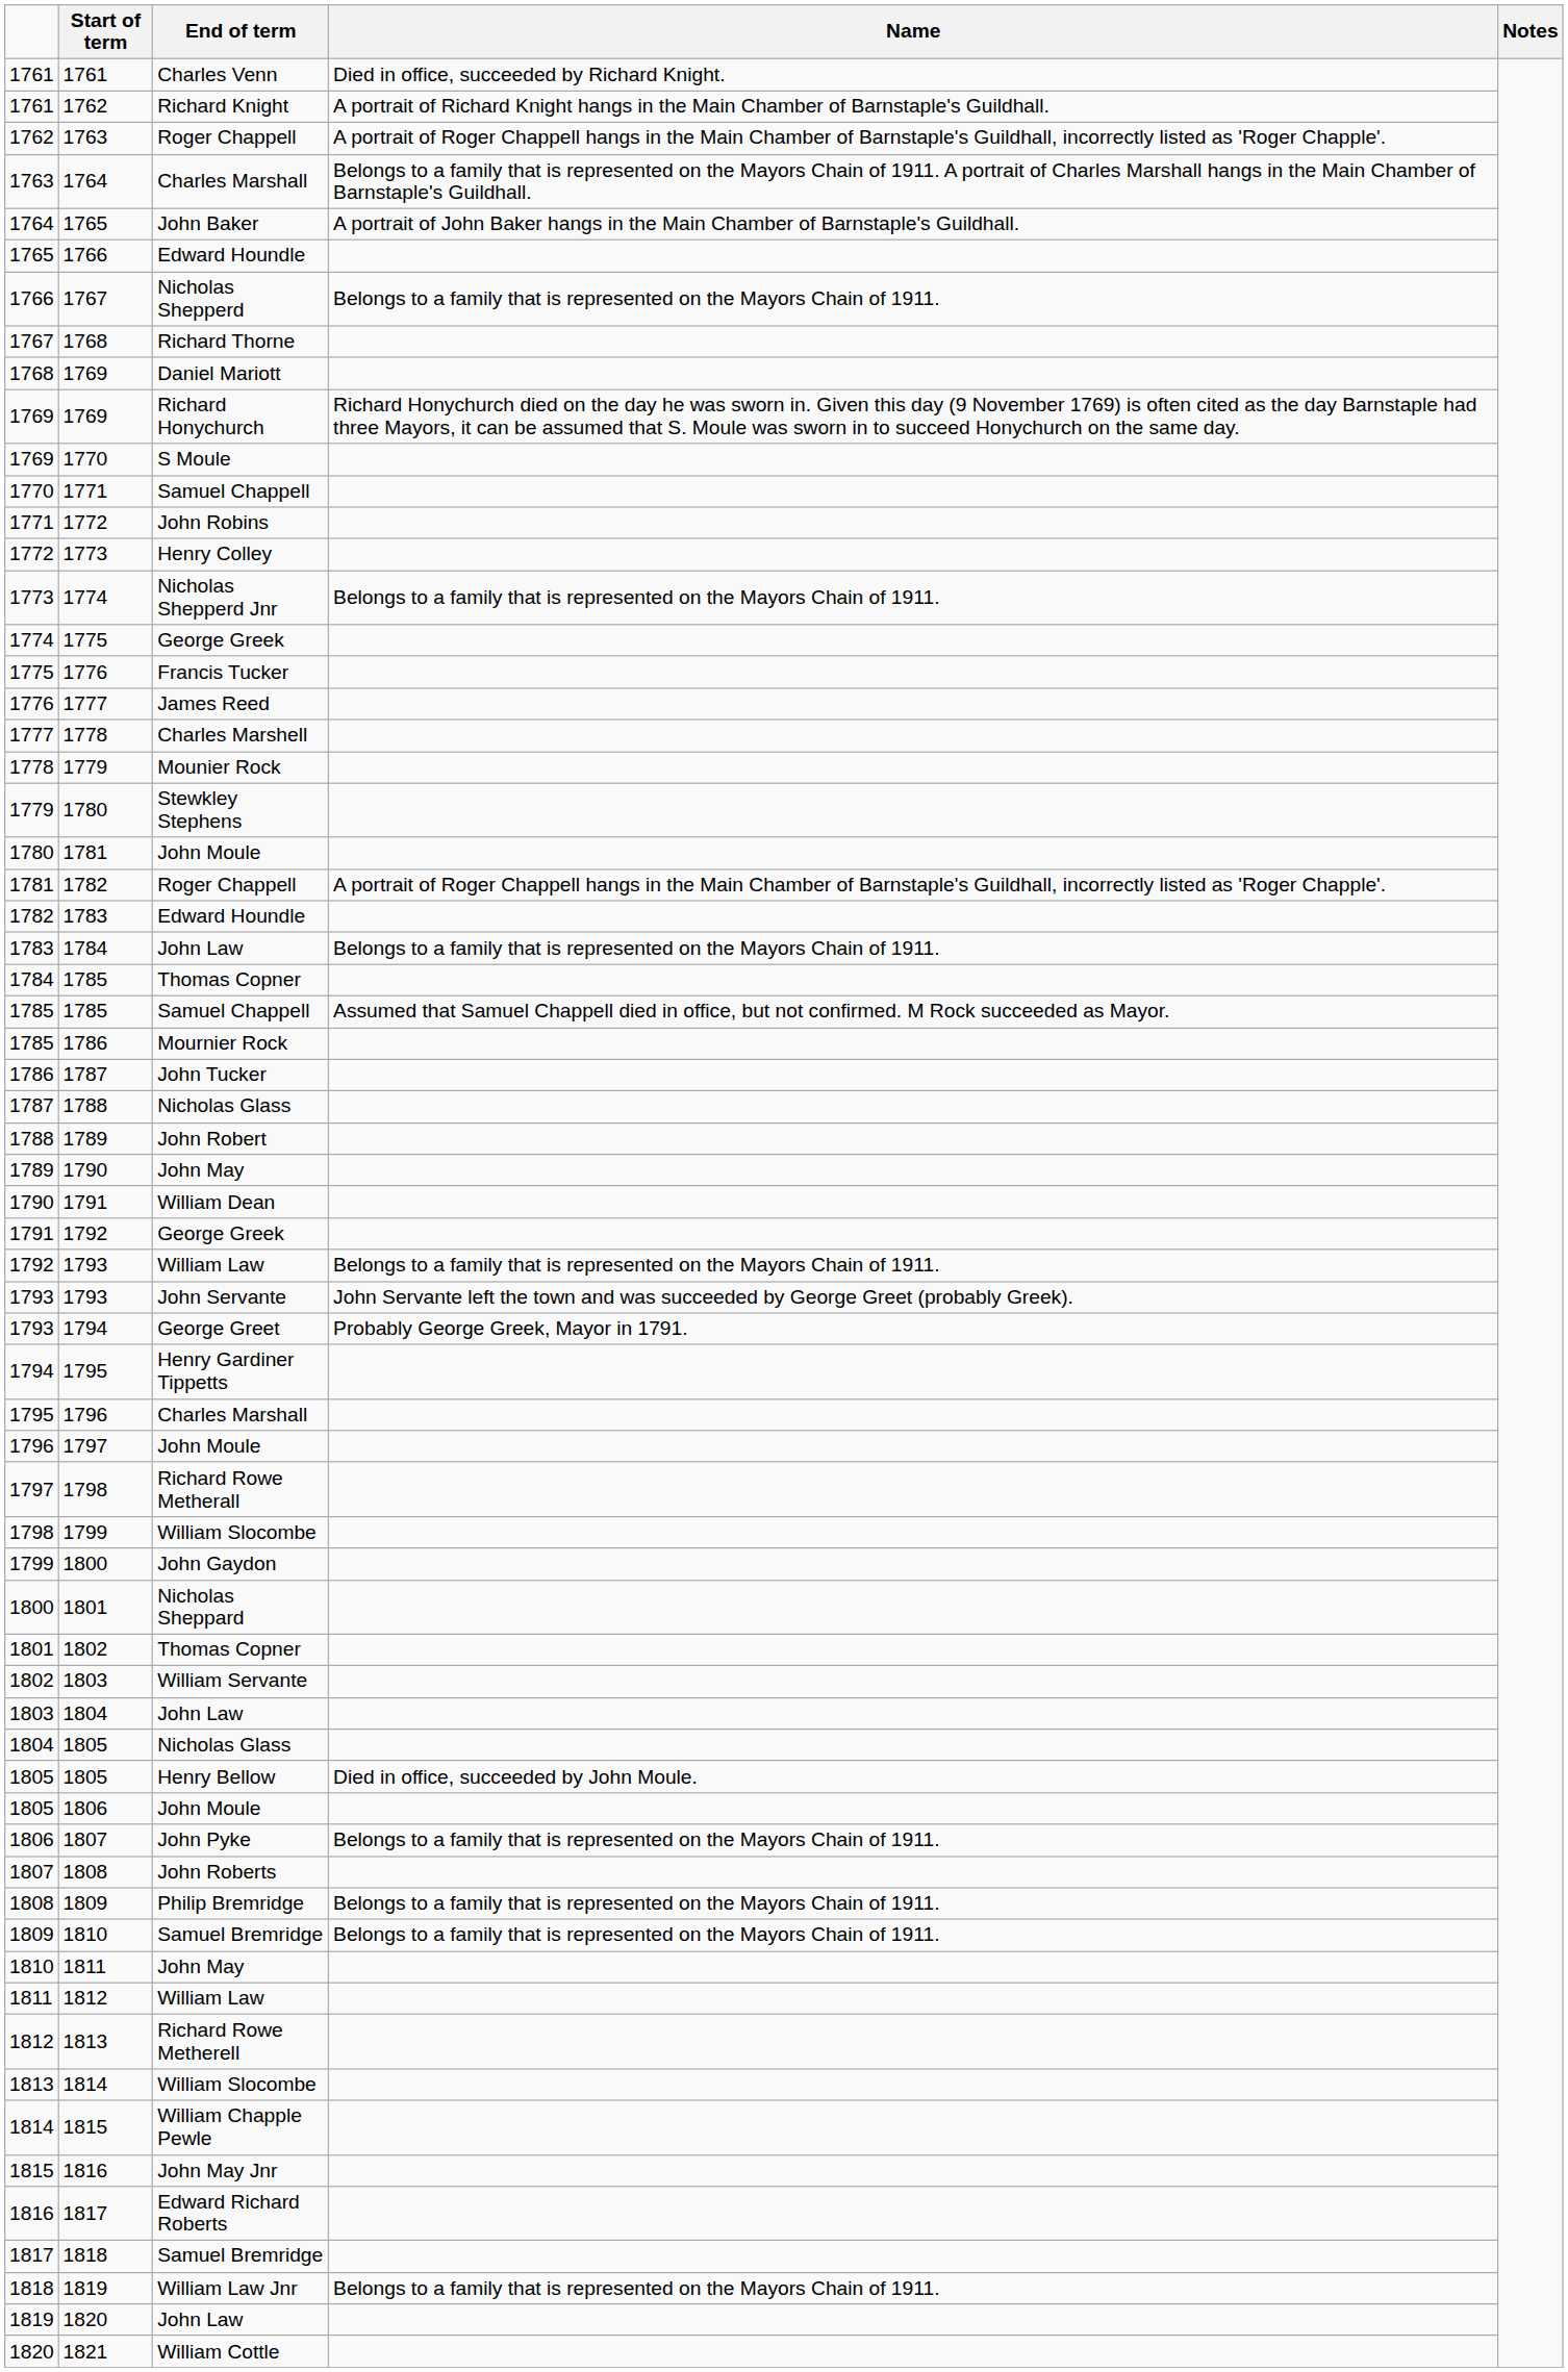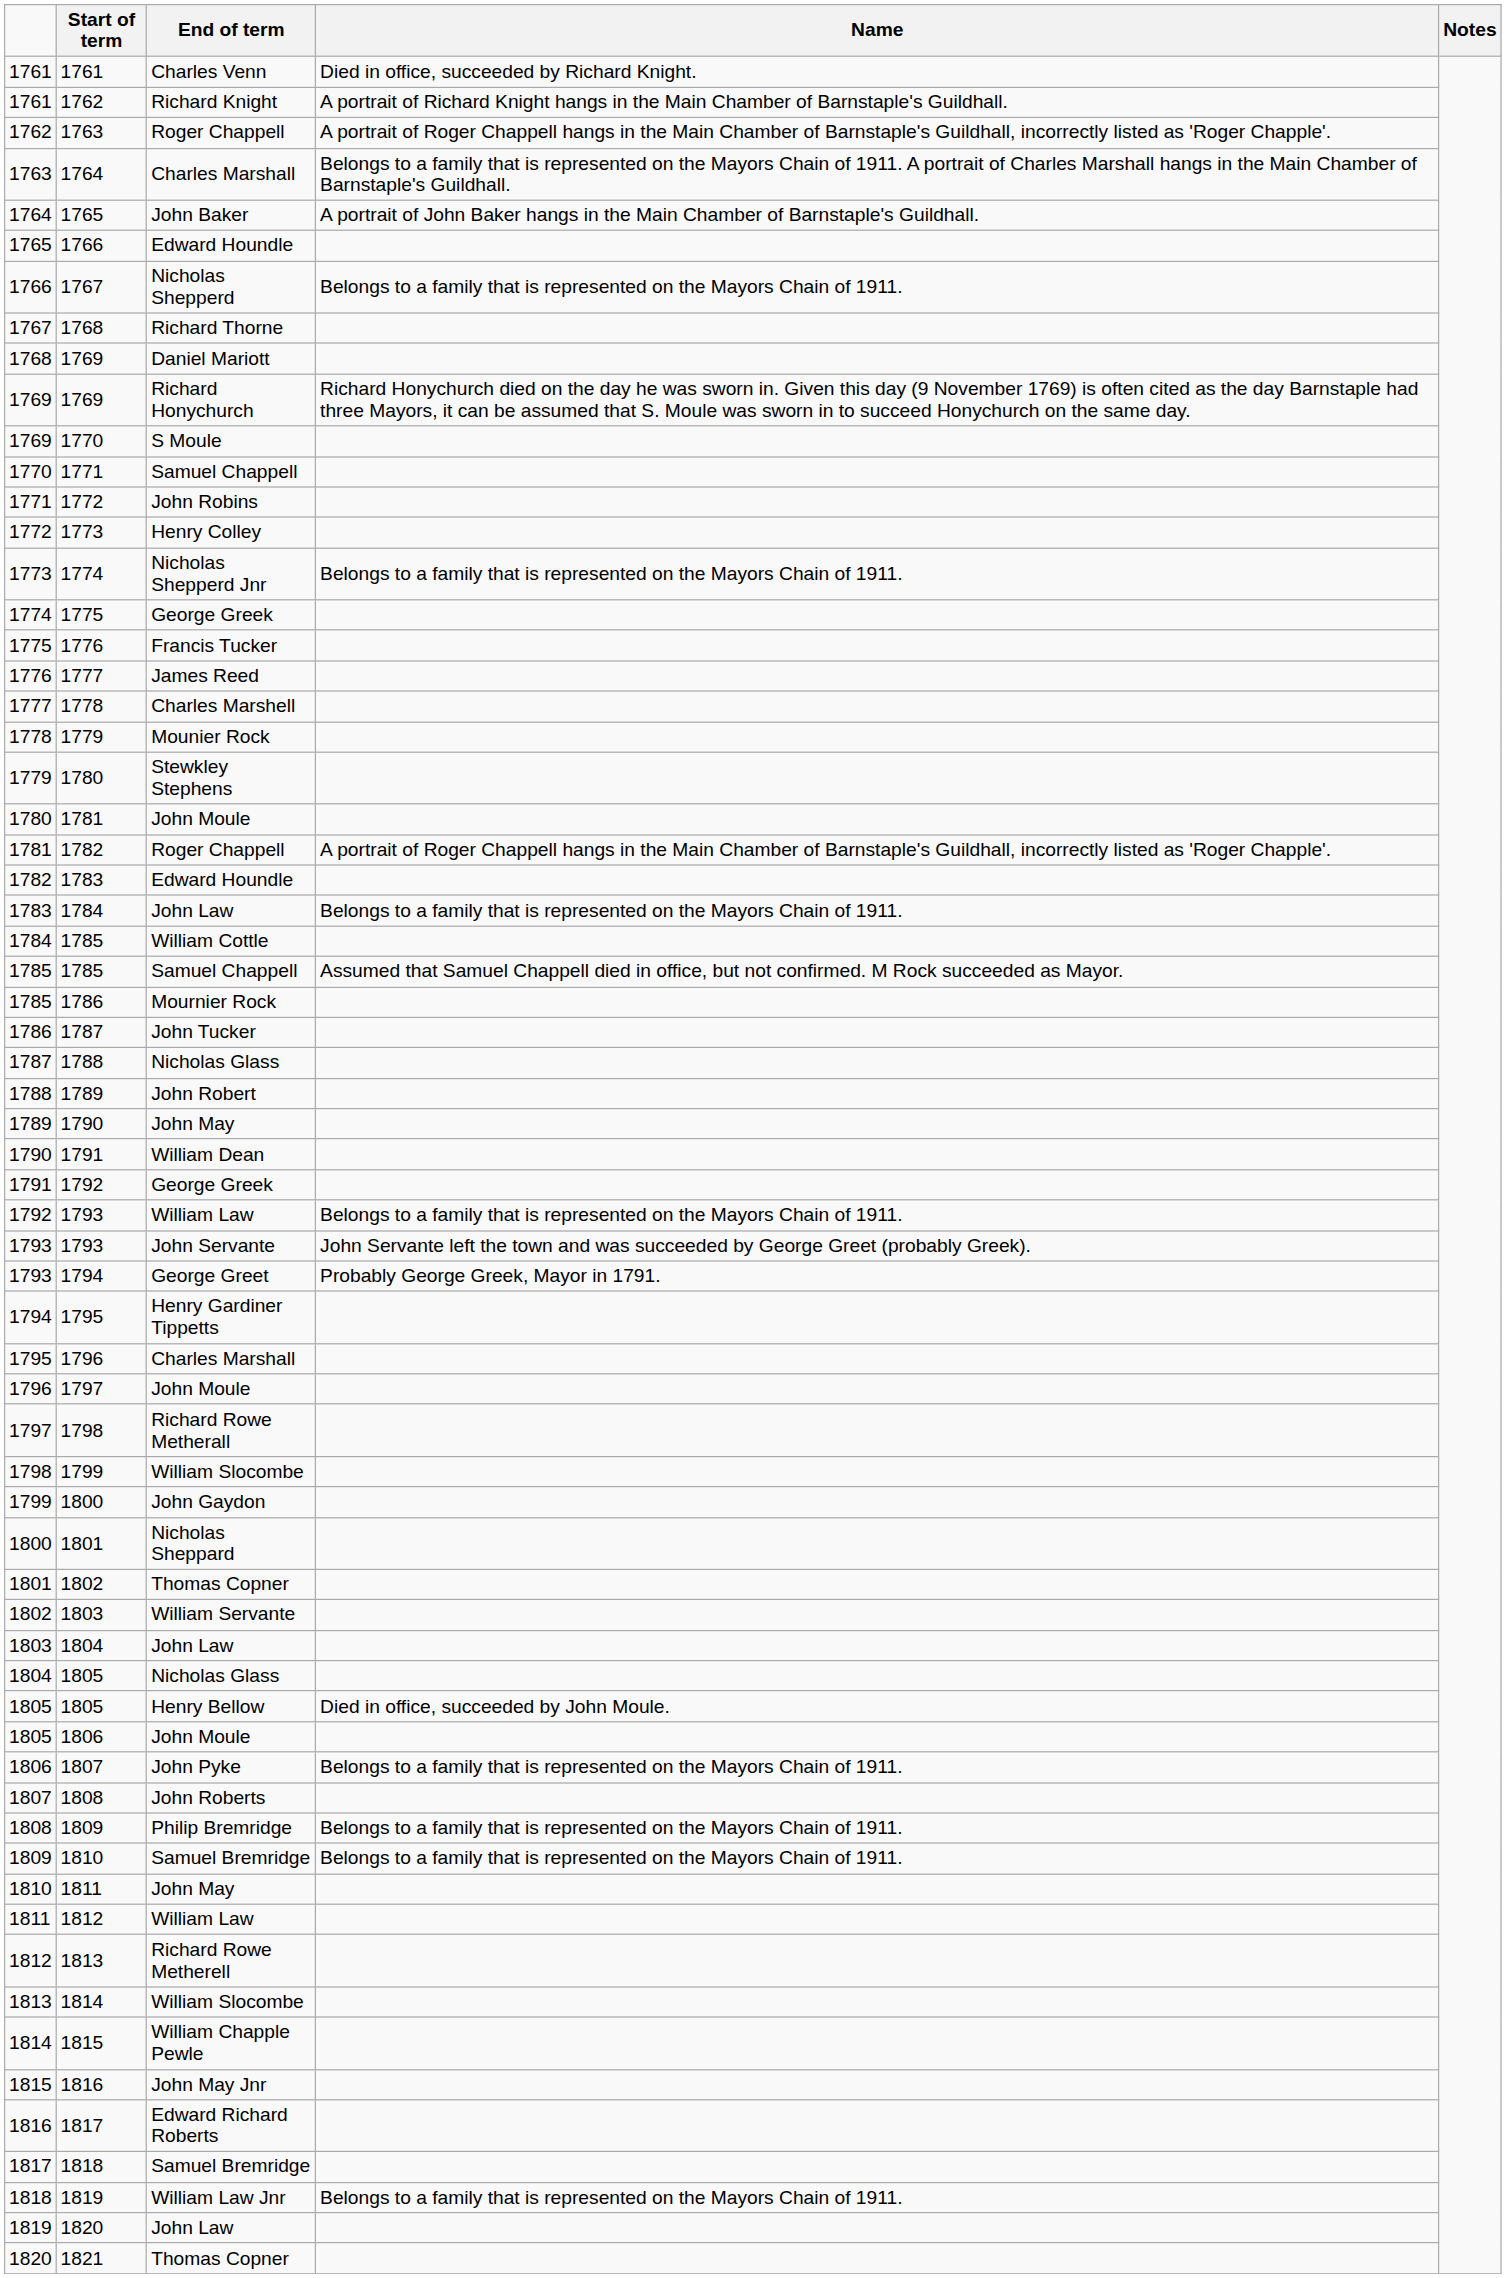1784 / 1785 | End of term: Thomas Copner -> William Cottle
1821 | End of term: William Cottle -> Thomas Copner
